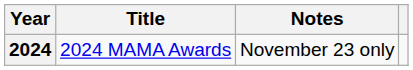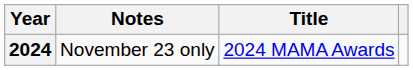columns swapped: Title <-> Notes
